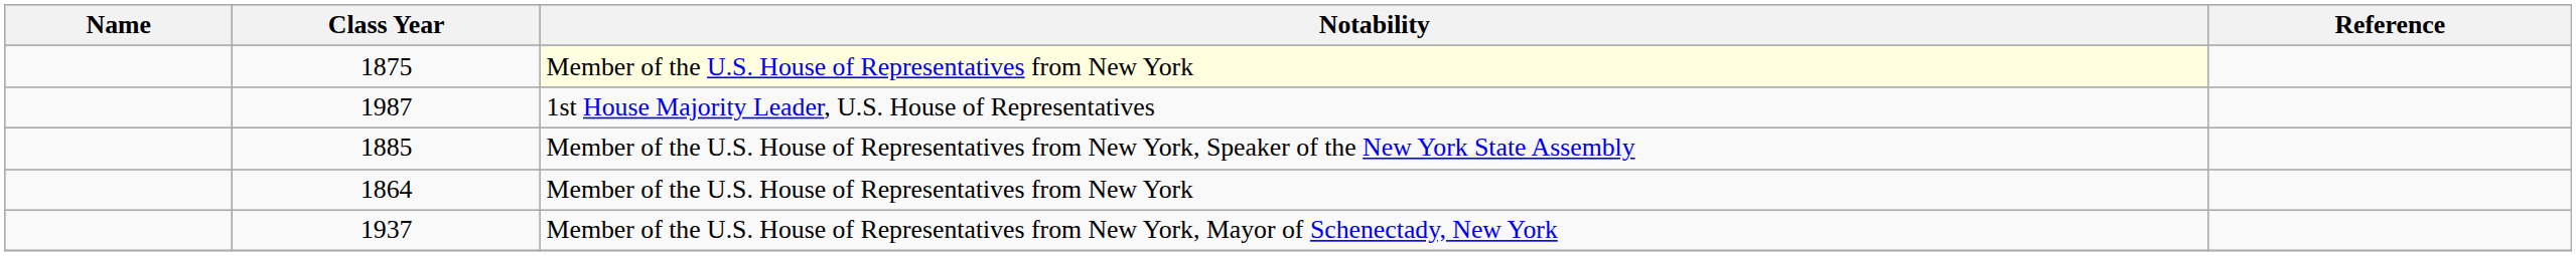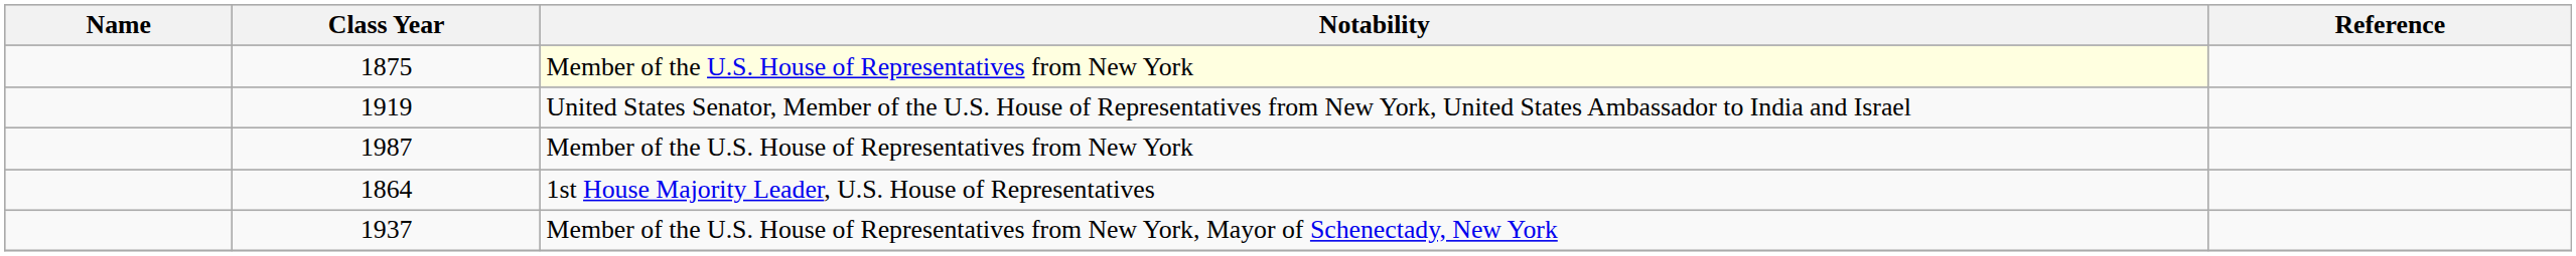+ row: 1919 | United States Senator, Member of the U.S. House of Representatives from New York, United States Ambassador to India and Israel
1987 | Notability: 1st House Majority Leader, U.S. House of Representatives -> Member of the U.S. House of Representatives from New York
- row: 1885 | Member of the U.S. House of Representatives from New York, Speaker of the New York State Assembly
1864 | Notability: Member of the U.S. House of Representatives from New York -> 1st House Majority Leader, U.S. House of Representatives
